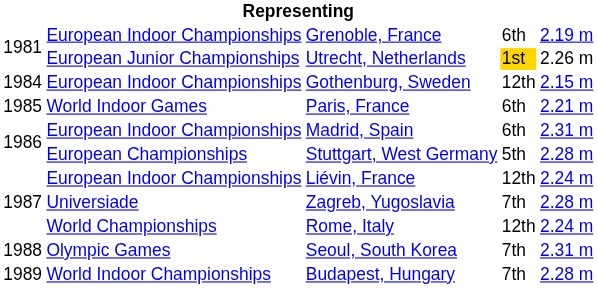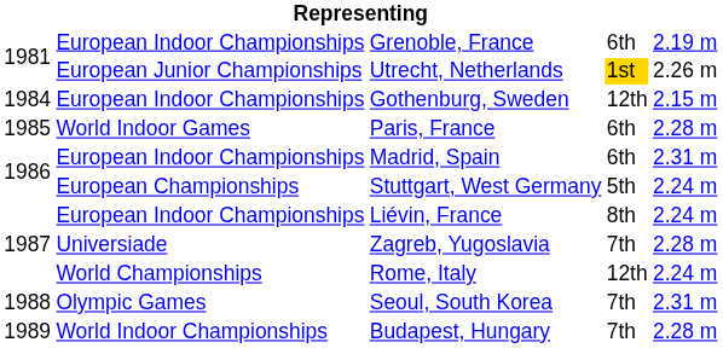Paris, France | column 5: 2.21 m -> 2.28 m
Stuttgart, West Germany | column 5: 2.28 m -> 2.24 m
Liévin, France | column 4: 12th -> 8th
